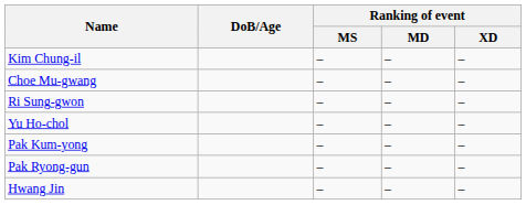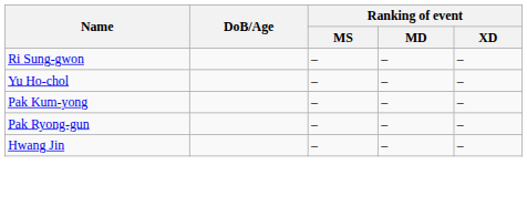- row: Kim Chung-il | – | – | –
- row: Choe Mu-gwang | – | – | –
